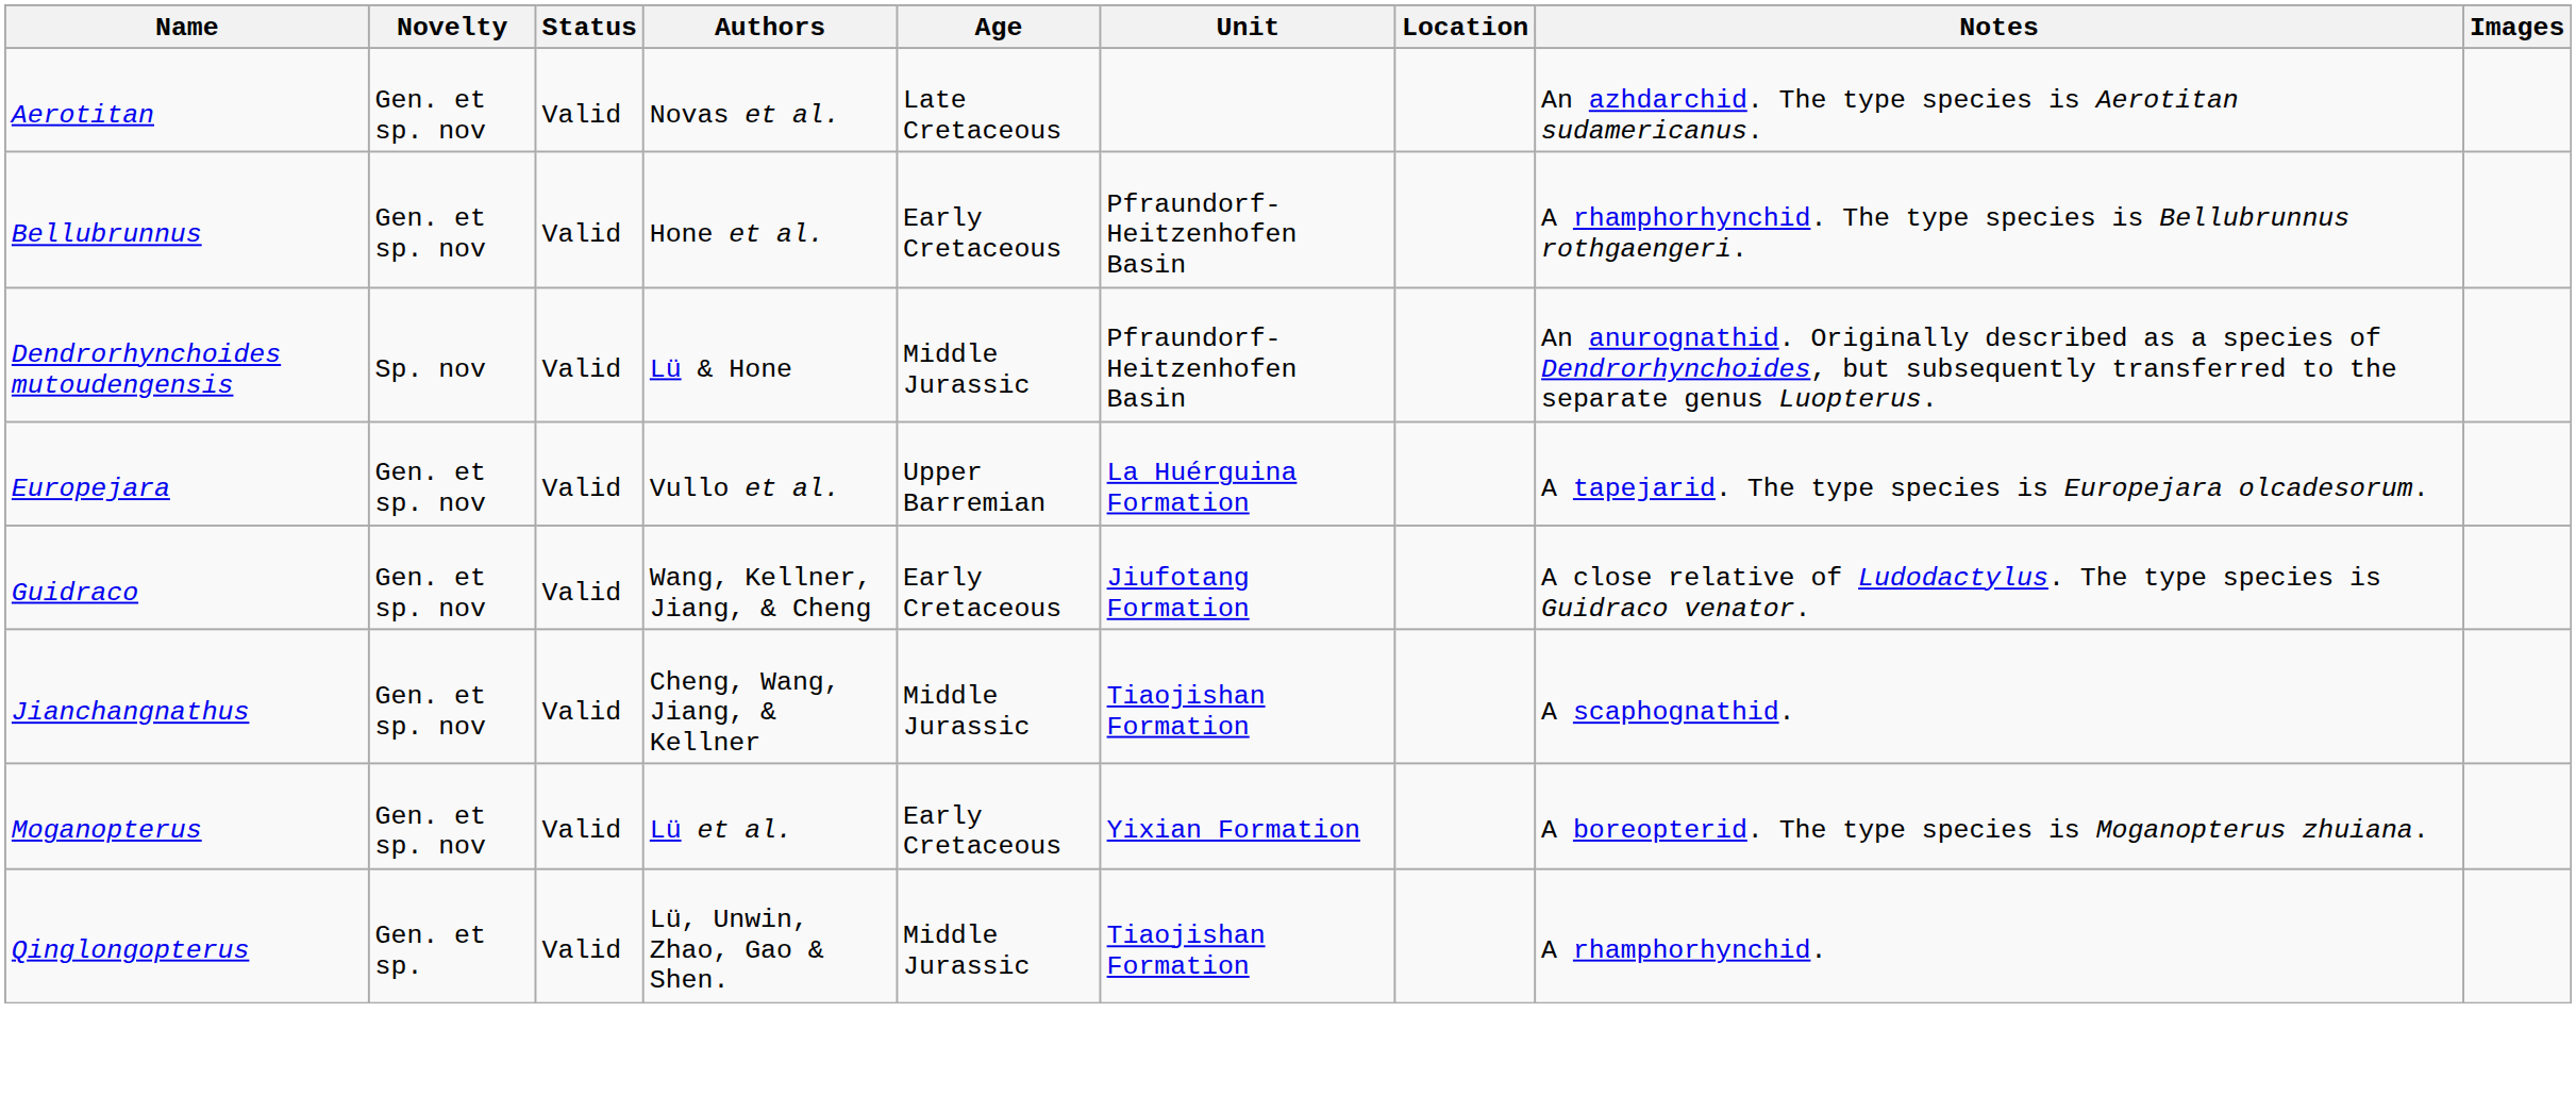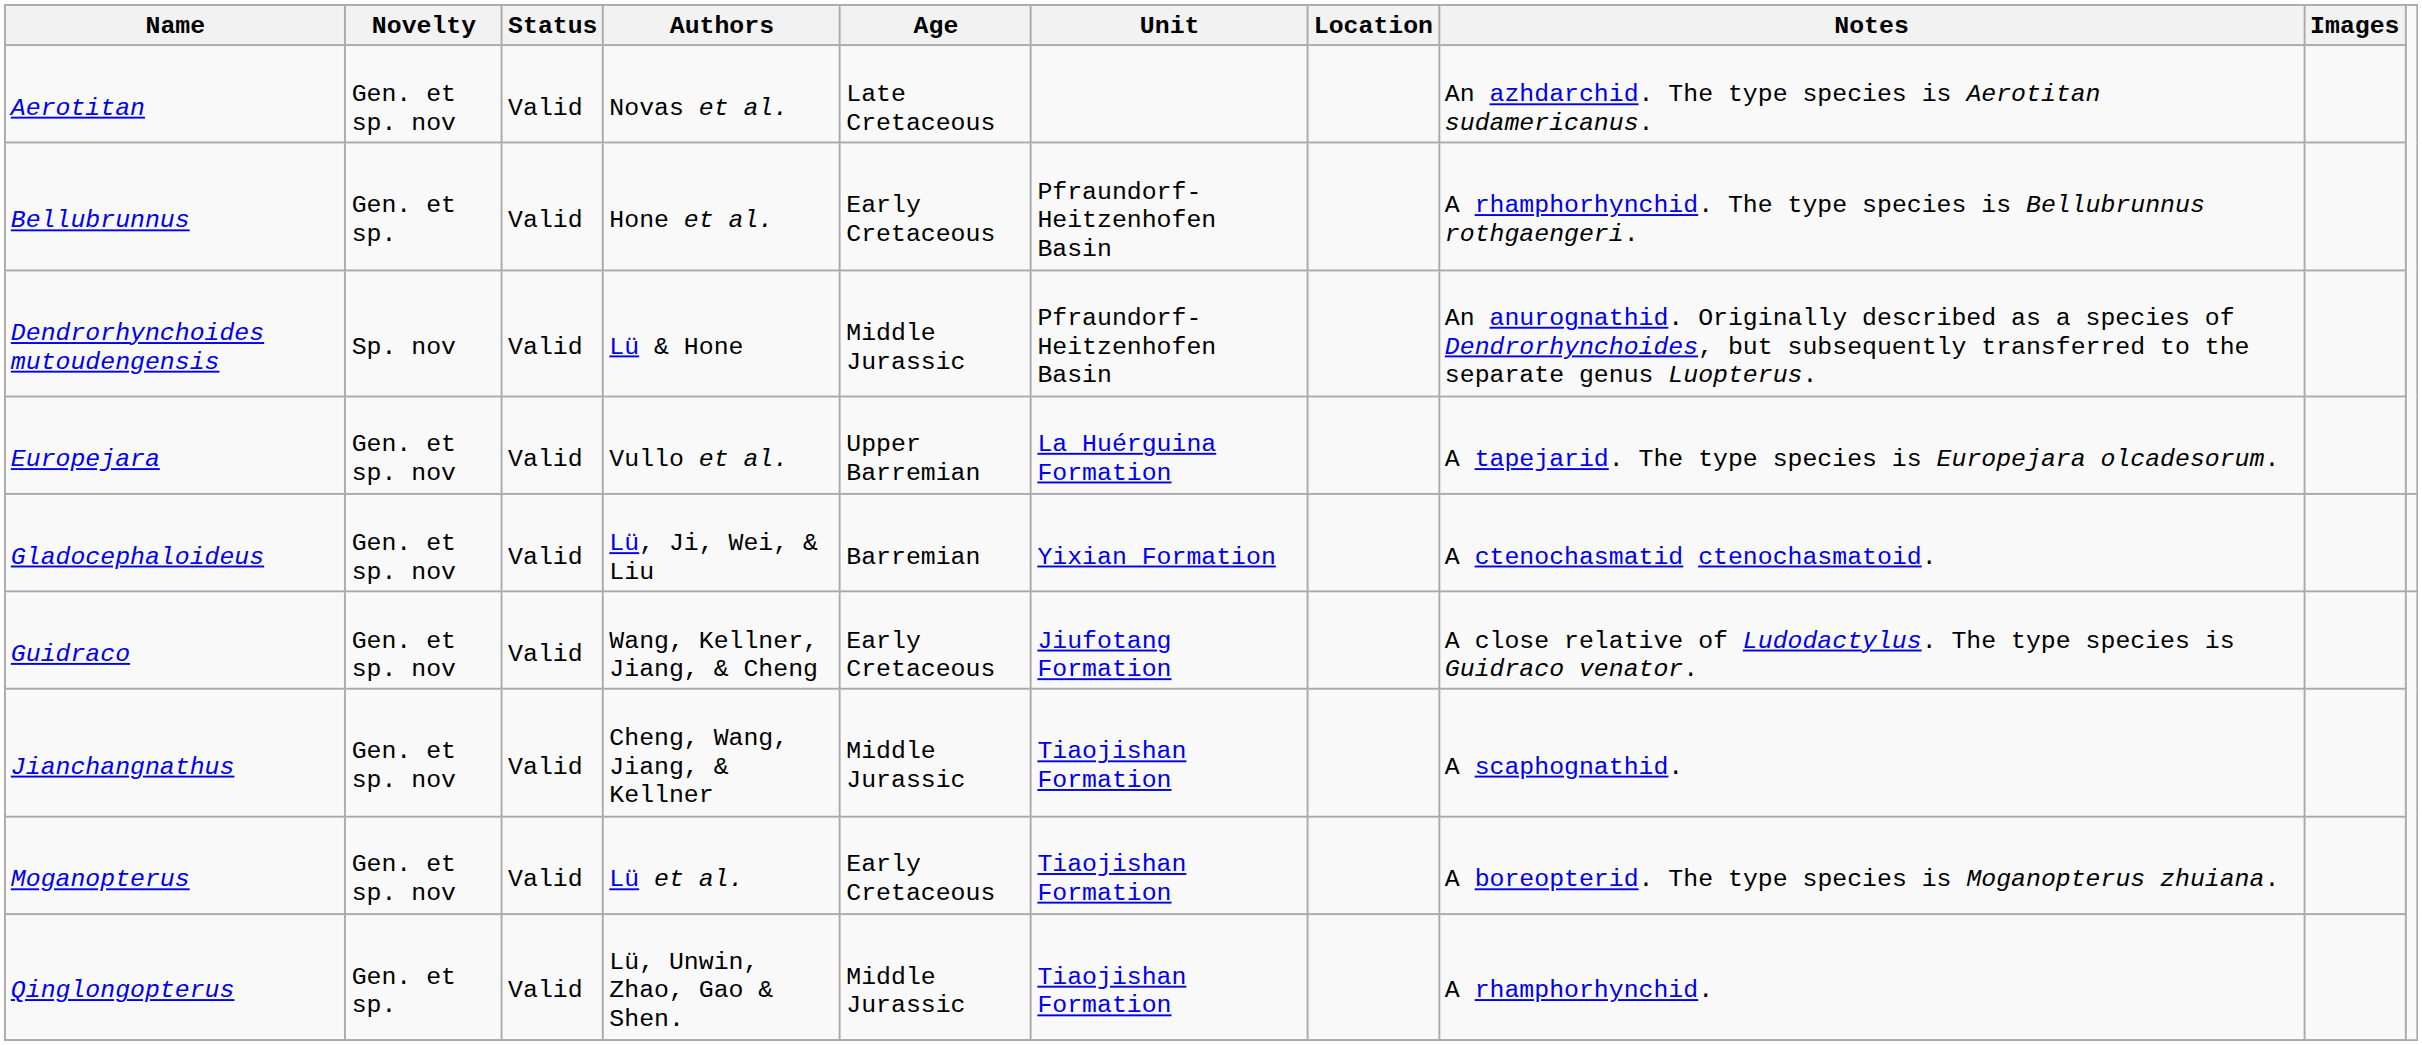Bellubrunnus | Novelty: Gen. et sp. nov -> Gen. et sp.
+ row: Gladocephaloideus | Gen. et sp. nov | Valid | Lü, Ji, Wei, & Liu | Barremian | Yixian Formation | A ctenochasmatid ctenochasmatoid.
Moganopterus | Unit: Yixian Formation -> Tiaojishan Formation
